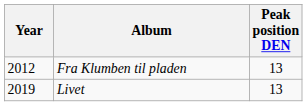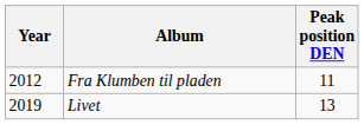Fra Klumben til pladen | Peak position DEN: 13 -> 11
